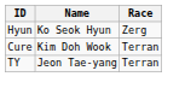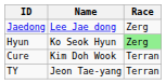+ row: Jaedong | Lee Jae dong | Zerg
Hyun | Race: no background -> lightgreen background
